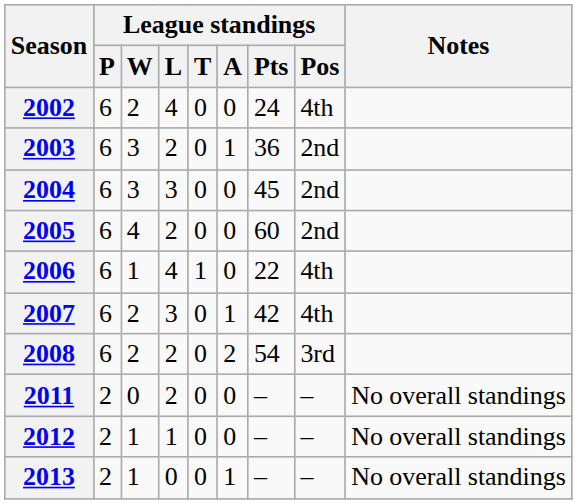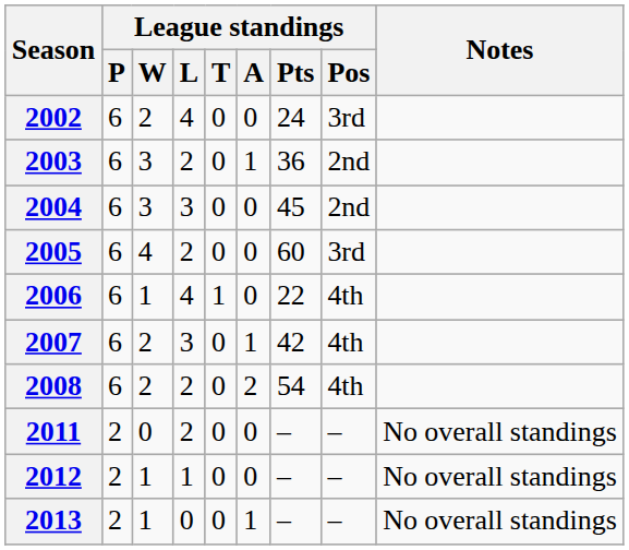2002 | League standings / Pos: 4th -> 3rd
2005 | League standings / Pos: 2nd -> 3rd
2008 | League standings / Pos: 3rd -> 4th
